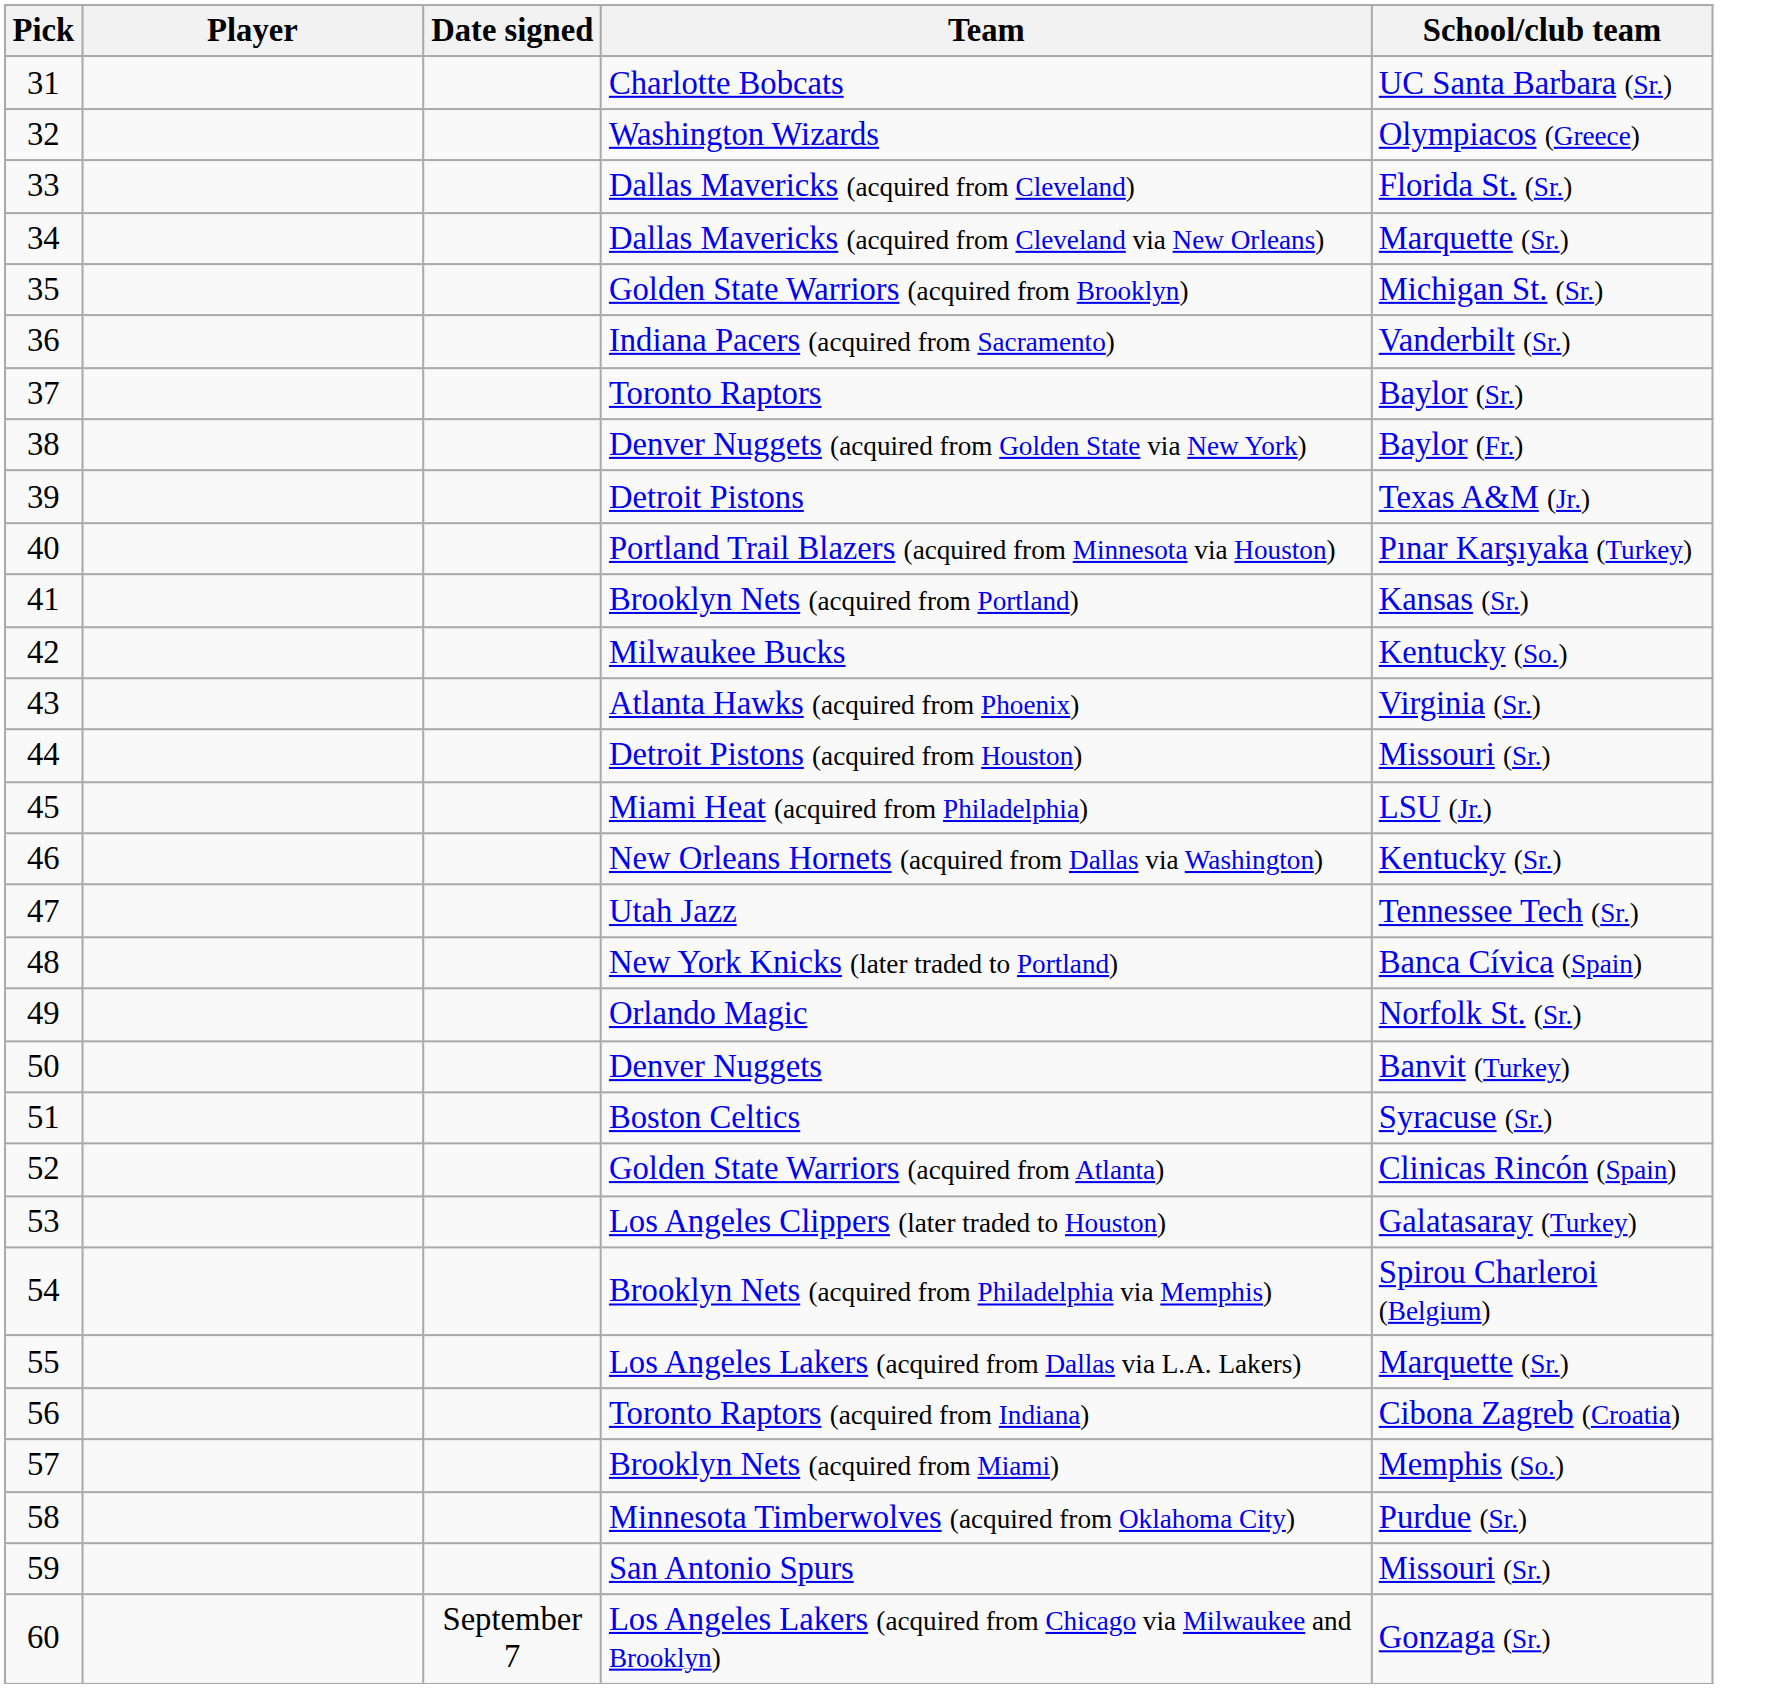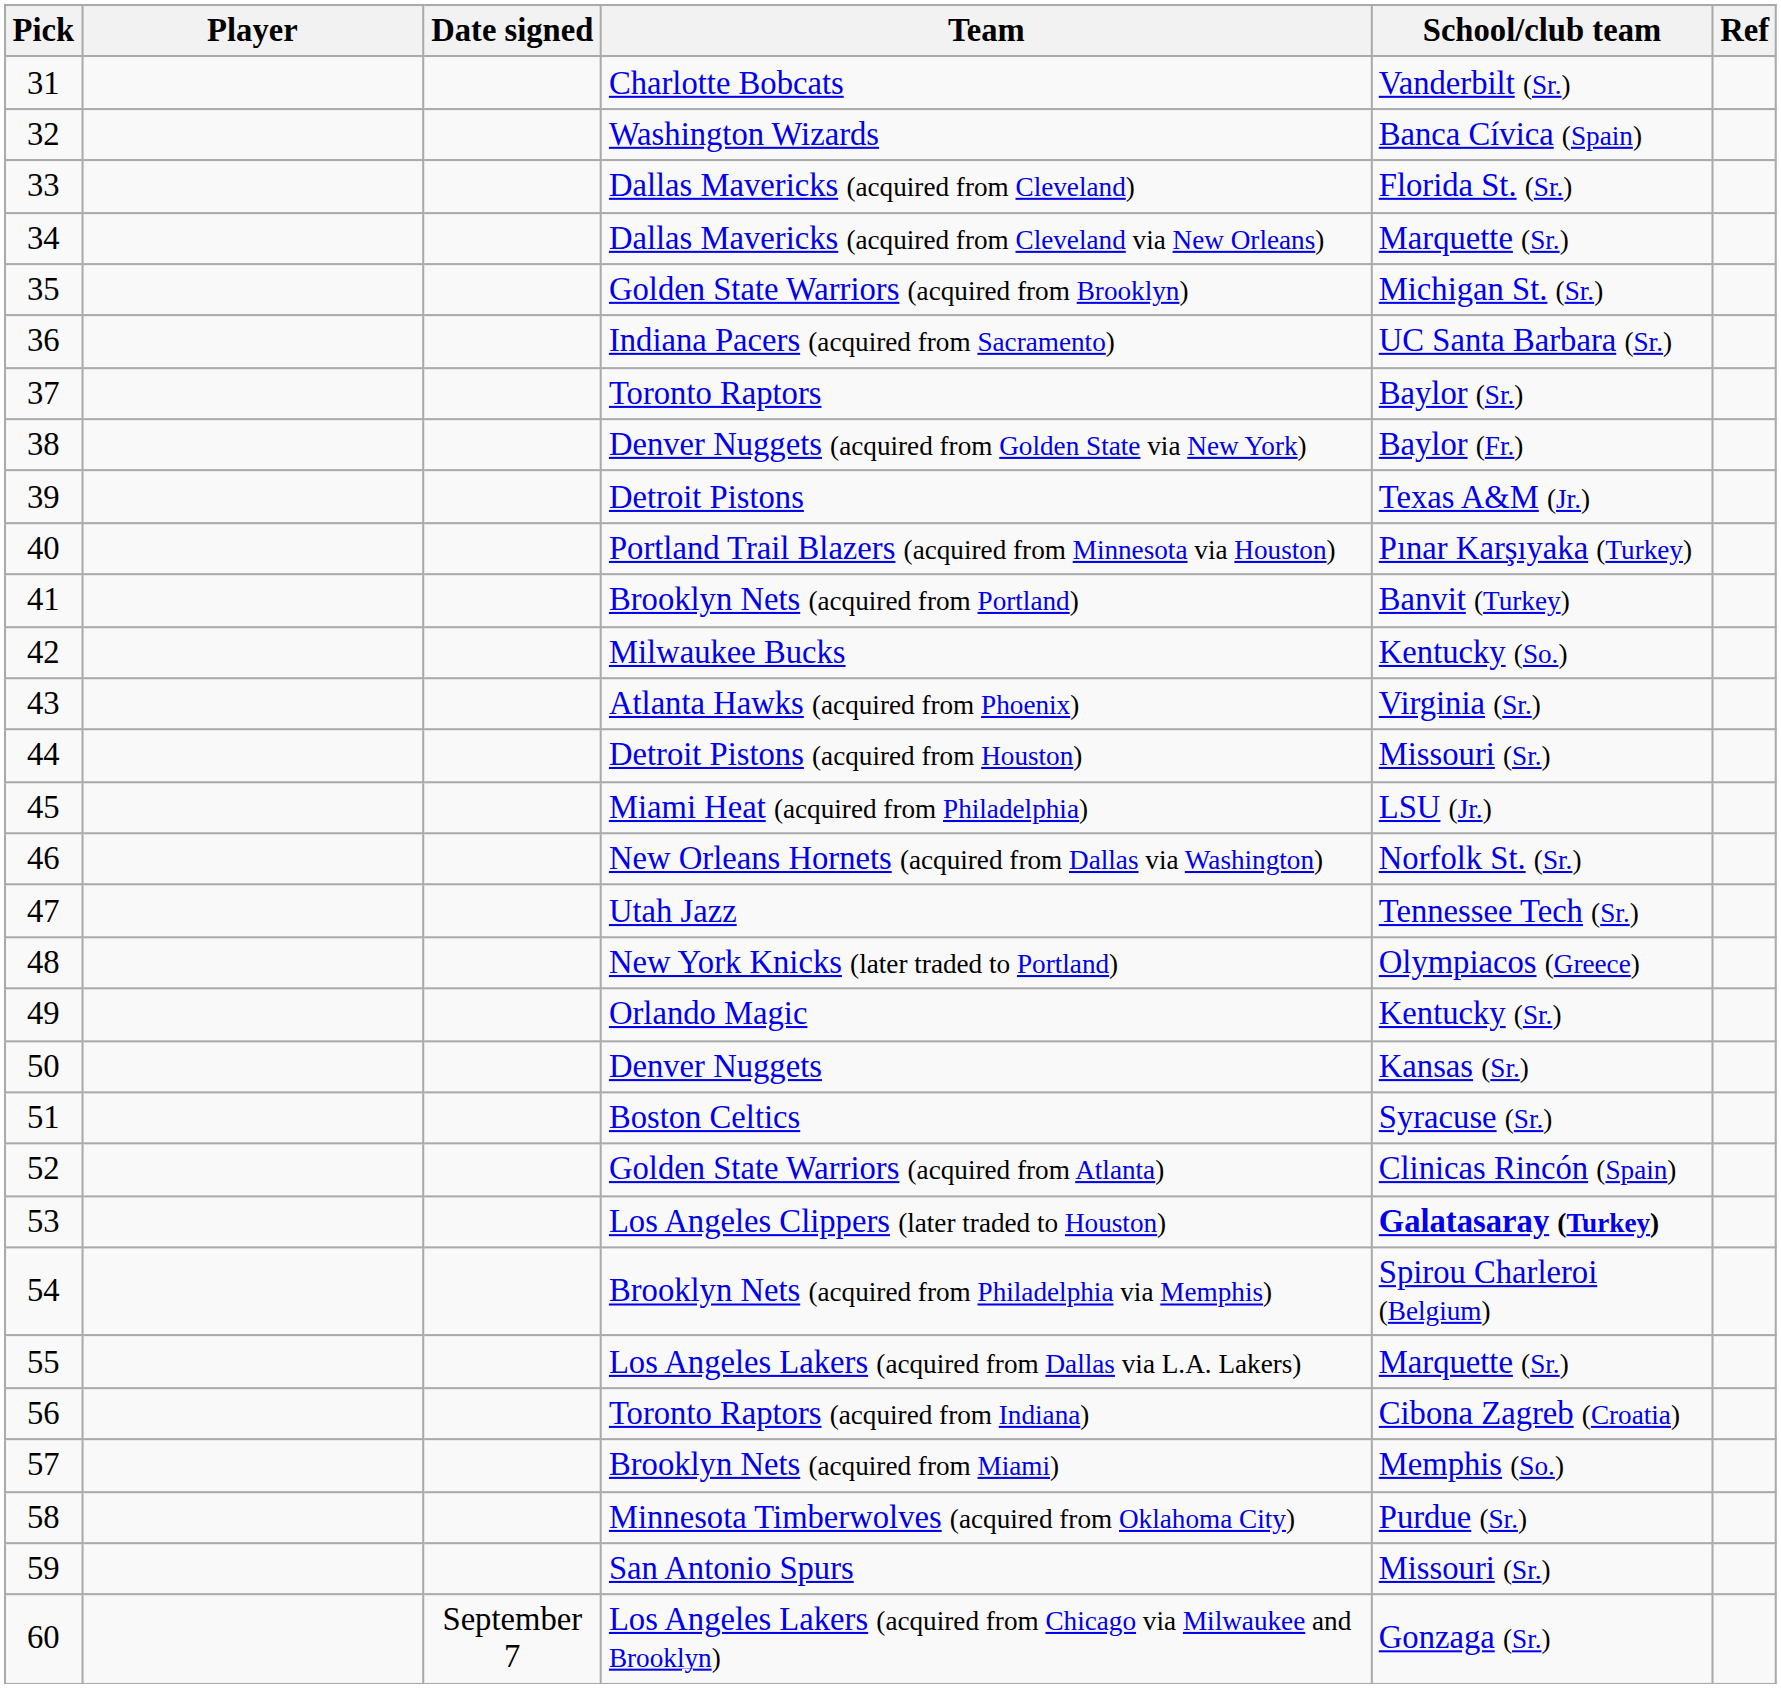+ column: Ref
Charlotte Bobcats | School/club team: UC Santa Barbara (Sr.) -> Vanderbilt (Sr.)
Washington Wizards | School/club team: Olympiacos (Greece) -> Banca Cívica (Spain)
Indiana Pacers (acquired from Sacramento) | School/club team: Vanderbilt (Sr.) -> UC Santa Barbara (Sr.)
Brooklyn Nets (acquired from Portland) | School/club team: Kansas (Sr.) -> Banvit (Turkey)
New Orleans Hornets (acquired from Dallas via Washington) | School/club team: Kentucky (Sr.) -> Norfolk St. (Sr.)
New York Knicks (later traded to Portland) | School/club team: Banca Cívica (Spain) -> Olympiacos (Greece)
Orlando Magic | School/club team: Norfolk St. (Sr.) -> Kentucky (Sr.)
Denver Nuggets | School/club team: Banvit (Turkey) -> Kansas (Sr.)
Los Angeles Clippers (later traded to Houston) | School/club team: normal -> bold
